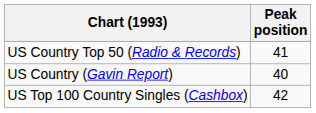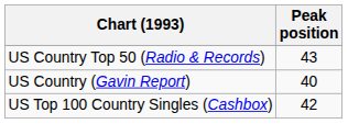US Country Top 50 (Radio & Records) | Peak position: 41 -> 43
